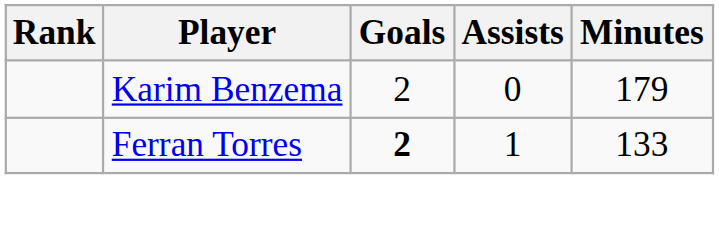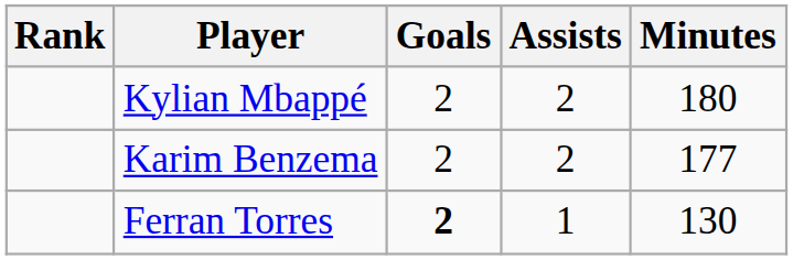+ row: Kylian Mbappé | 2 | 2 | 180
Karim Benzema | Assists: 0 -> 2
Karim Benzema | Minutes: 179 -> 177
Ferran Torres | Minutes: 133 -> 130
